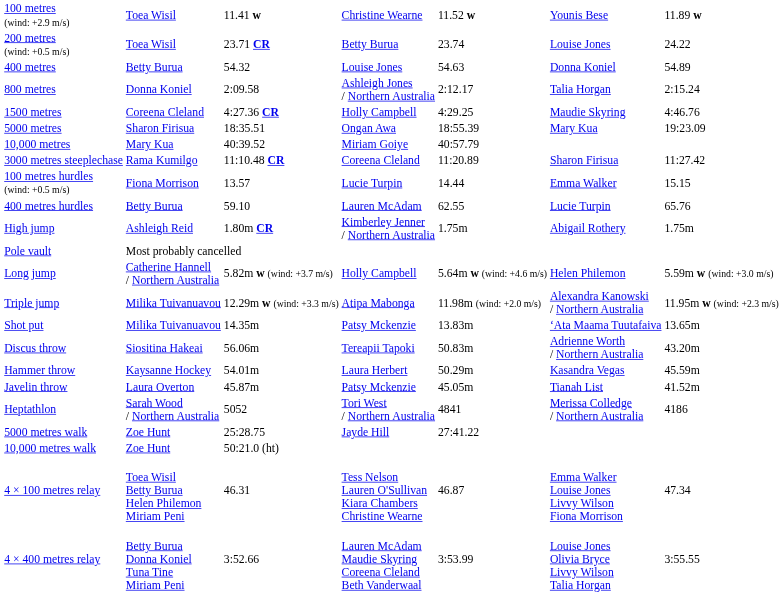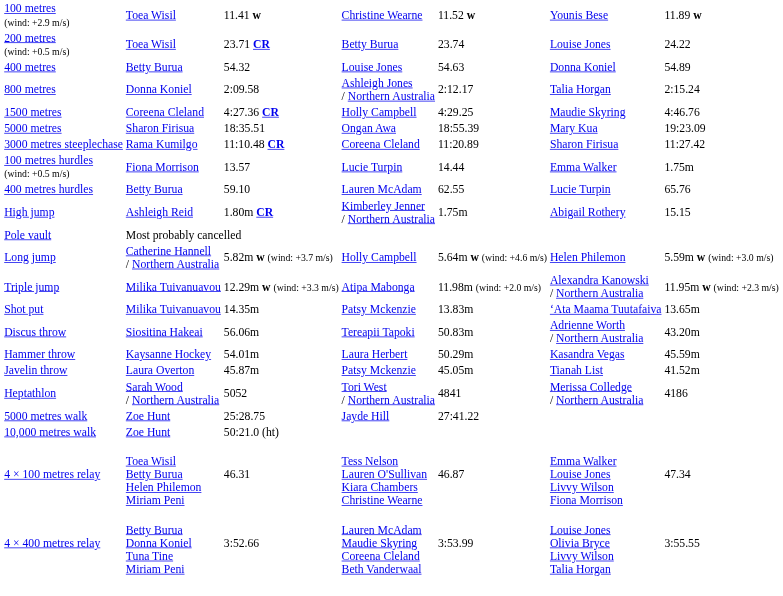- row: 10,000 metres | Mary Kua | 40:39.52 | Miriam Goiye | 40:57.79
100 metres hurdles (wind: +0.5 m/s) | column 7: 15.15 -> 1.75m
High jump | column 7: 1.75m -> 15.15
